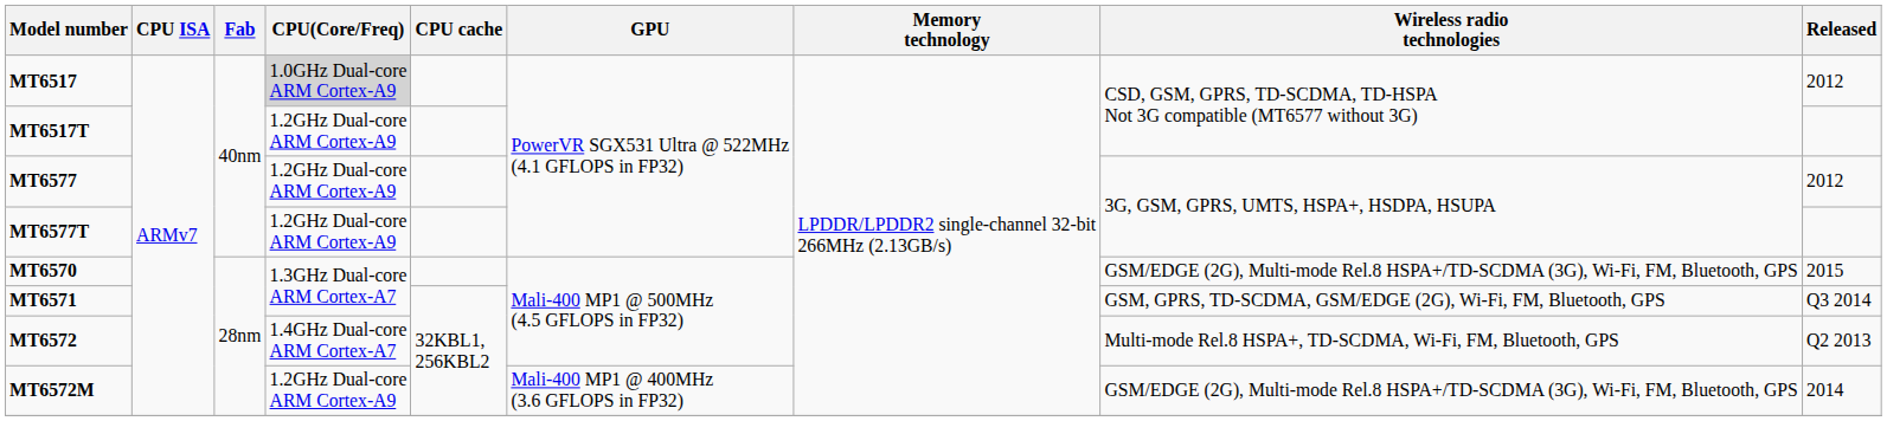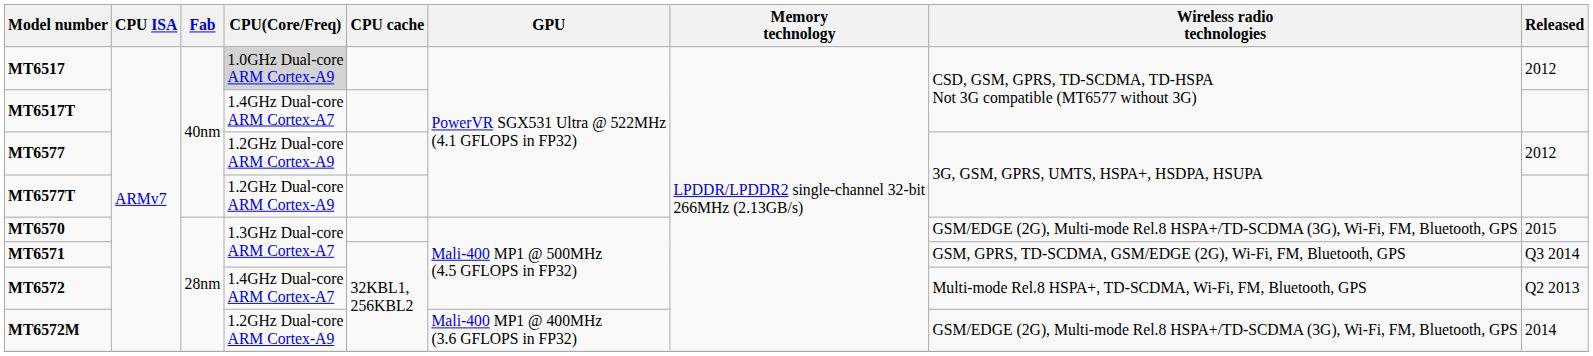MT6517T | CPU(Core/Freq): 1.2GHz Dual-core ARM Cortex-A9 -> 1.4GHz Dual-core ARM Cortex-A7
